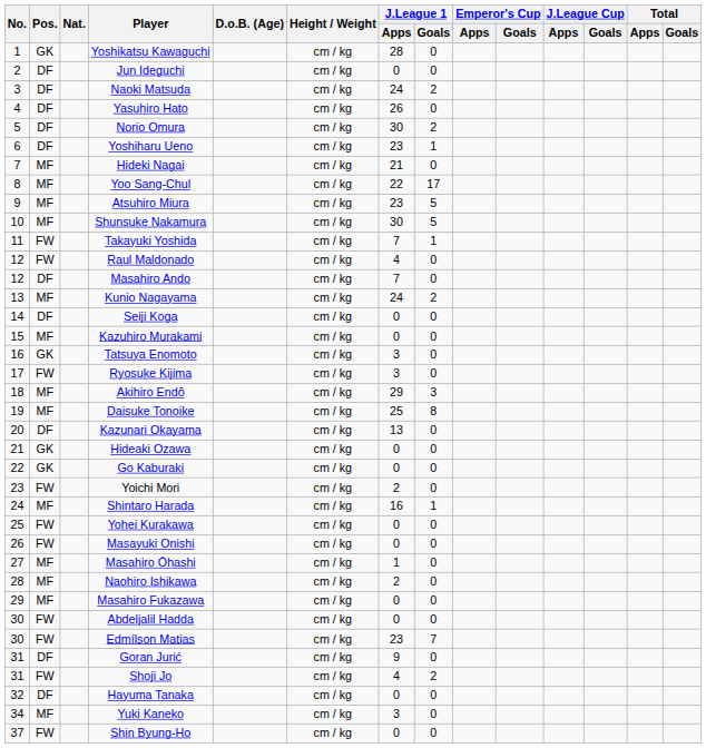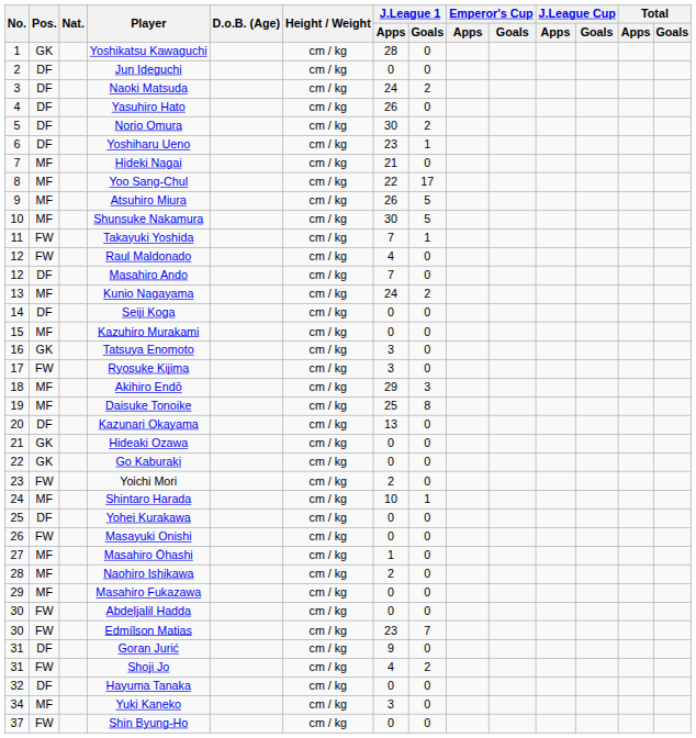Atsuhiro Miura | J.League 1 / Apps: 23 -> 26
Shintaro Harada | J.League 1 / Apps: 16 -> 10
Yohei Kurakawa | Pos.: FW -> DF
